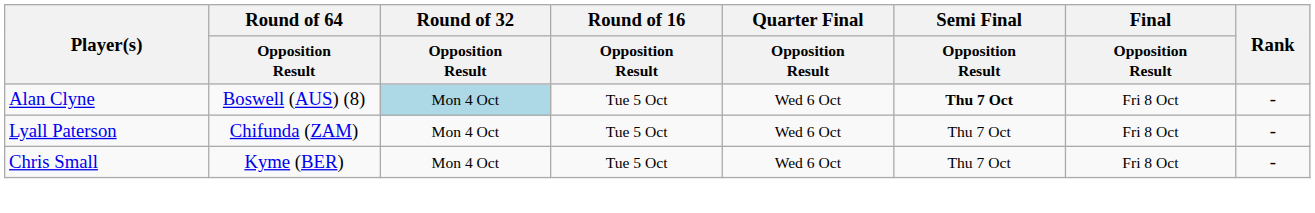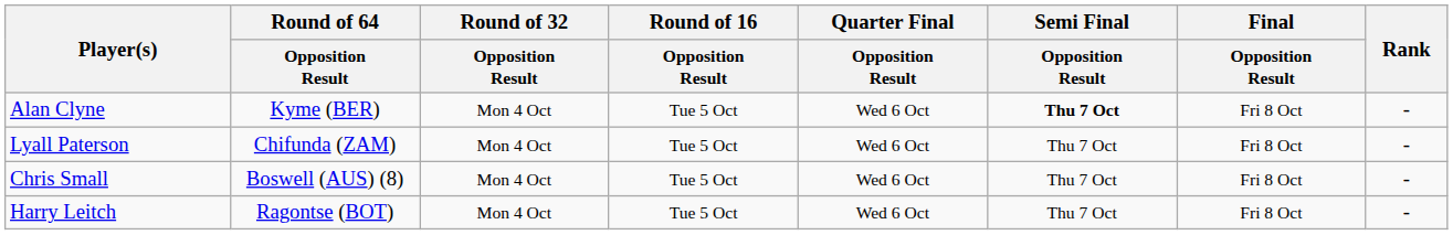Alan Clyne | Round of 64 / Opposition Result: Boswell (AUS) (8) -> Kyme (BER)
Alan Clyne | Round of 32 / Opposition Result: lightblue background -> no background
Chris Small | Round of 64 / Opposition Result: Kyme (BER) -> Boswell (AUS) (8)
+ row: Harry Leitch | Ragontse (BOT) | Mon 4 Oct | Tue 5 Oct | Wed 6 Oct | Thu 7 Oct | Fri 8 Oct | -
